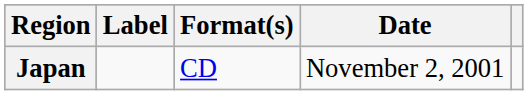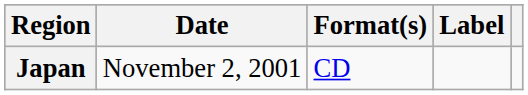columns swapped: Date <-> Label
